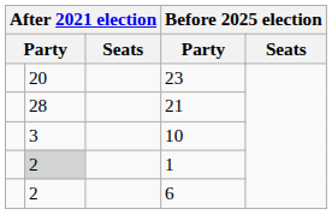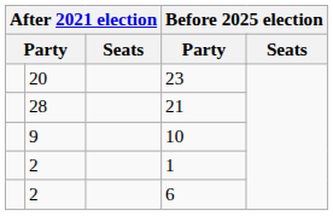10 | column 2: 3 -> 9
1 | column 2: lightgrey background -> no background
